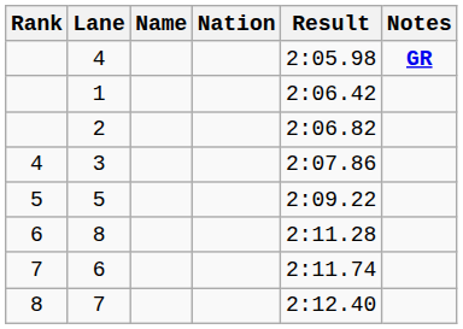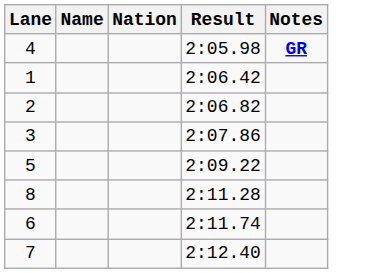- column: Rank | 4 | 5 | 6 | 7 | 8
